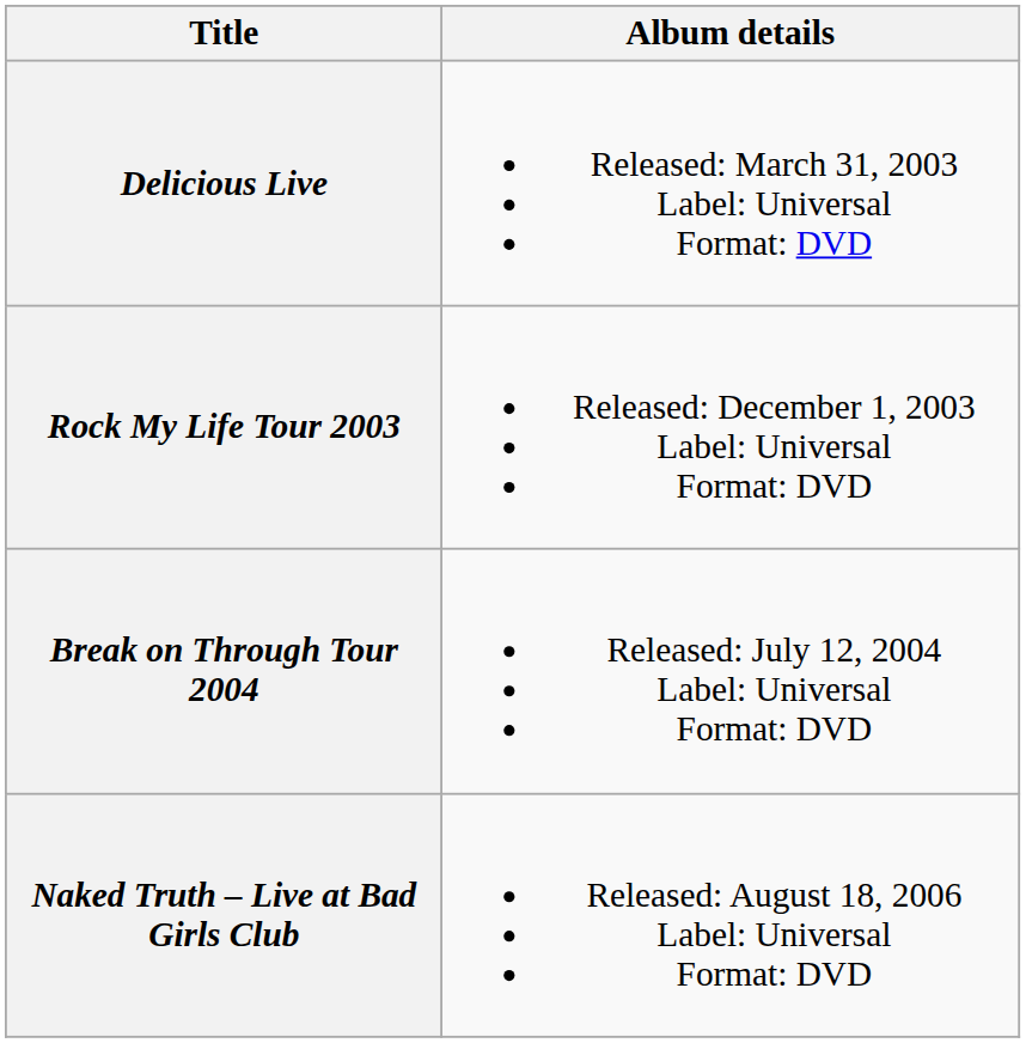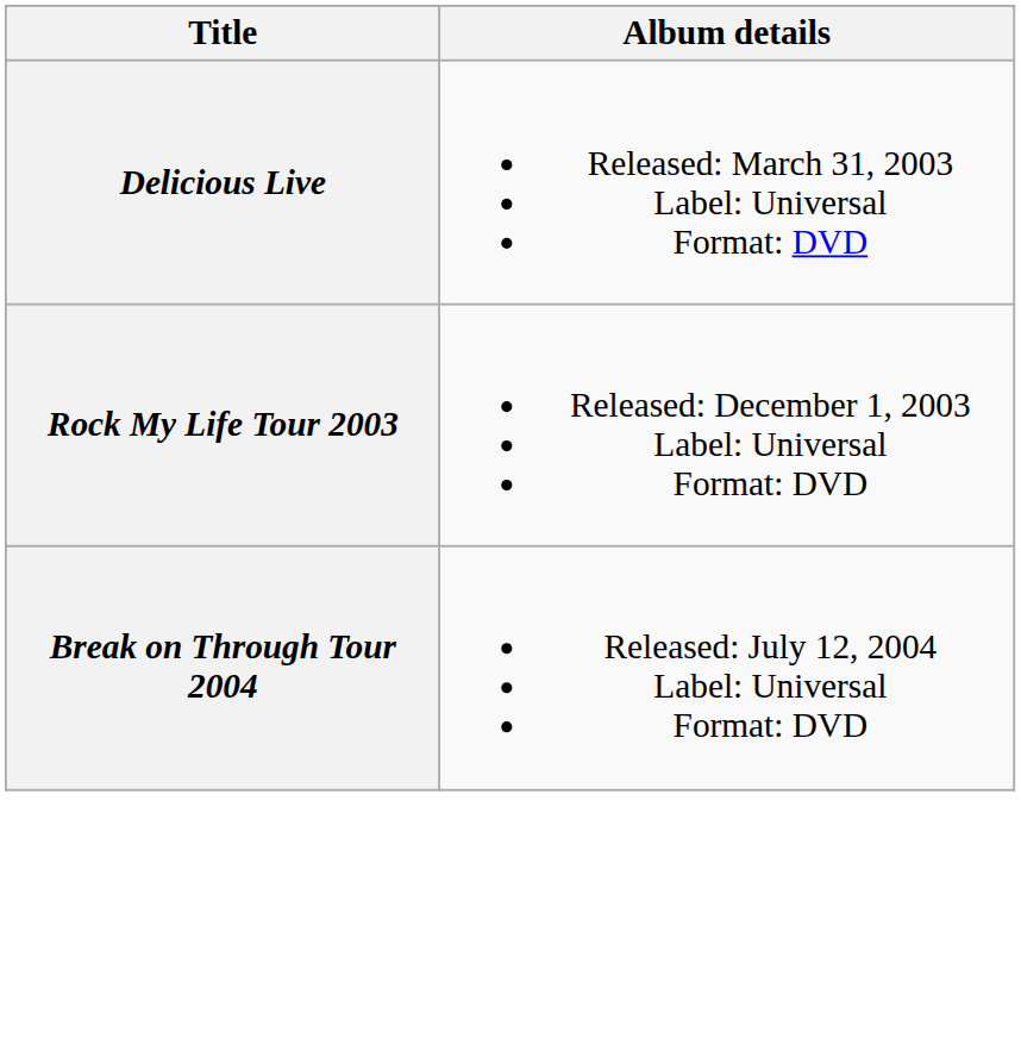- row: Naked Truth – Live at Bad Girls Club | Released: August 18, 2006 Label: Universal Format: DVD
